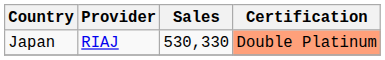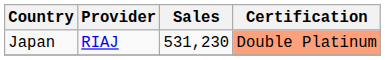Japan | Sales: 530,330 -> 531,230
